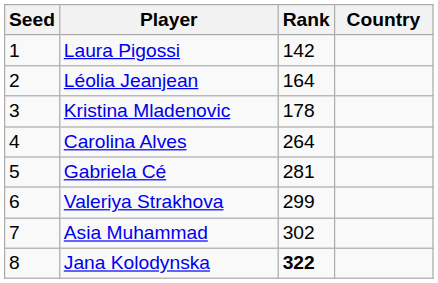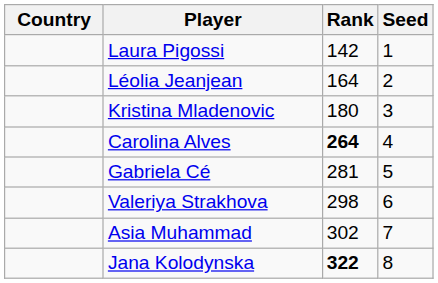columns swapped: Country <-> Seed
Kristina Mladenovic | Rank: 178 -> 180
Carolina Alves | Rank: normal -> bold
Valeriya Strakhova | Rank: 299 -> 298
